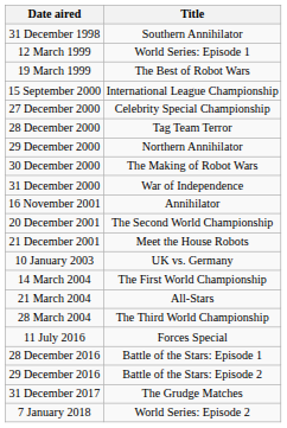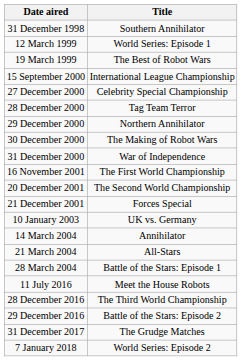16 November 2001 | Title: Annihilator -> The First World Championship
21 December 2001 | Title: Meet the House Robots -> Forces Special
14 March 2004 | Title: The First World Championship -> Annihilator
28 March 2004 | Title: The Third World Championship -> Battle of the Stars: Episode 1
11 July 2016 | Title: Forces Special -> Meet the House Robots
28 December 2016 | Title: Battle of the Stars: Episode 1 -> The Third World Championship
